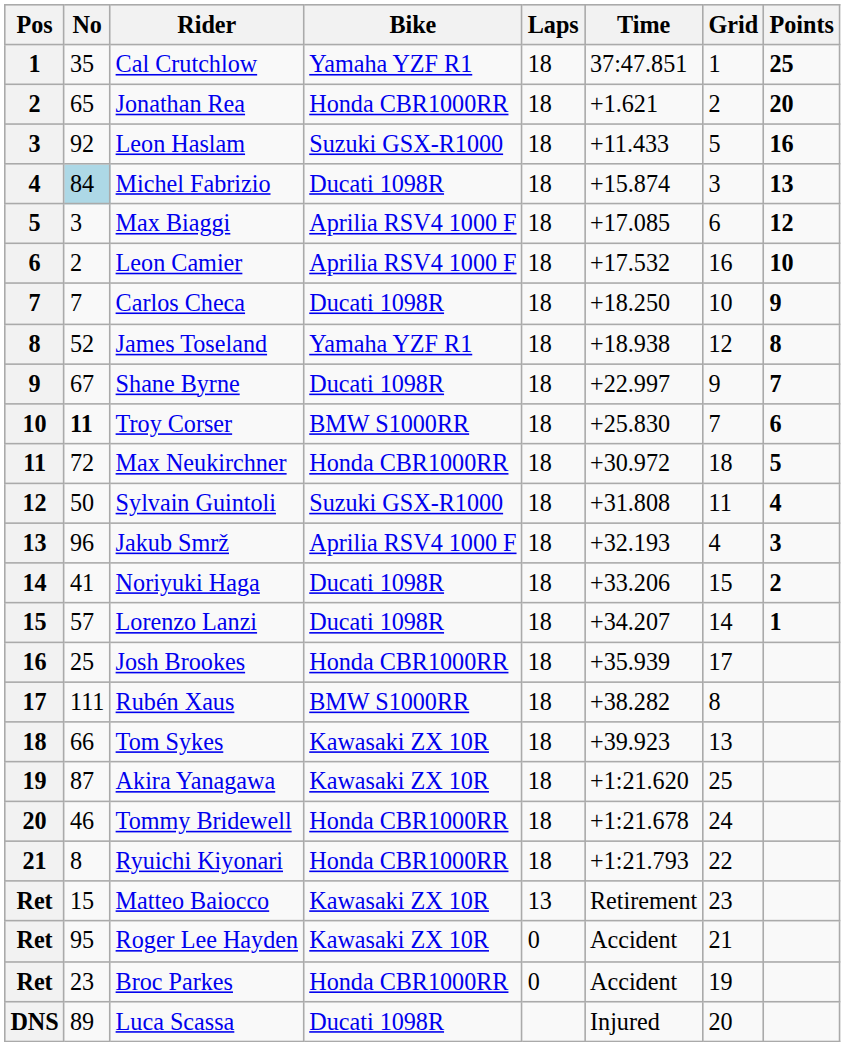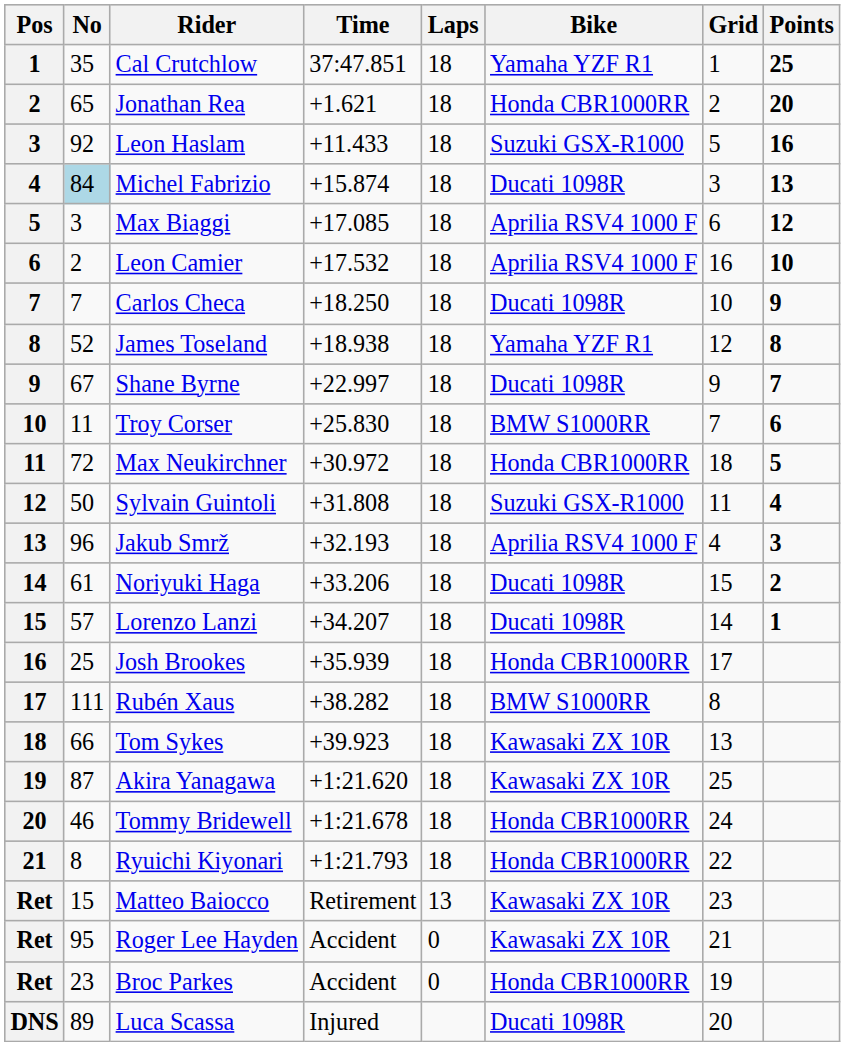columns swapped: Bike <-> Time
Troy Corser | No: bold -> normal
Noriyuki Haga | No: 41 -> 61
